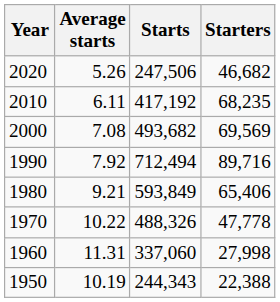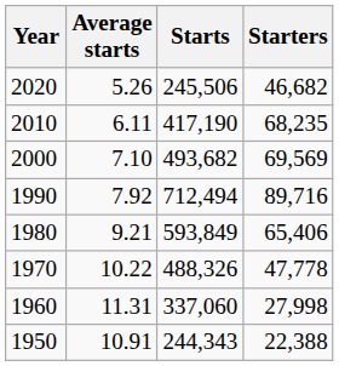2020 | Starts: 247,506 -> 245,506
2010 | Starts: 417,192 -> 417,190
2000 | Average starts: 7.08 -> 7.10
1950 | Average starts: 10.19 -> 10.91
